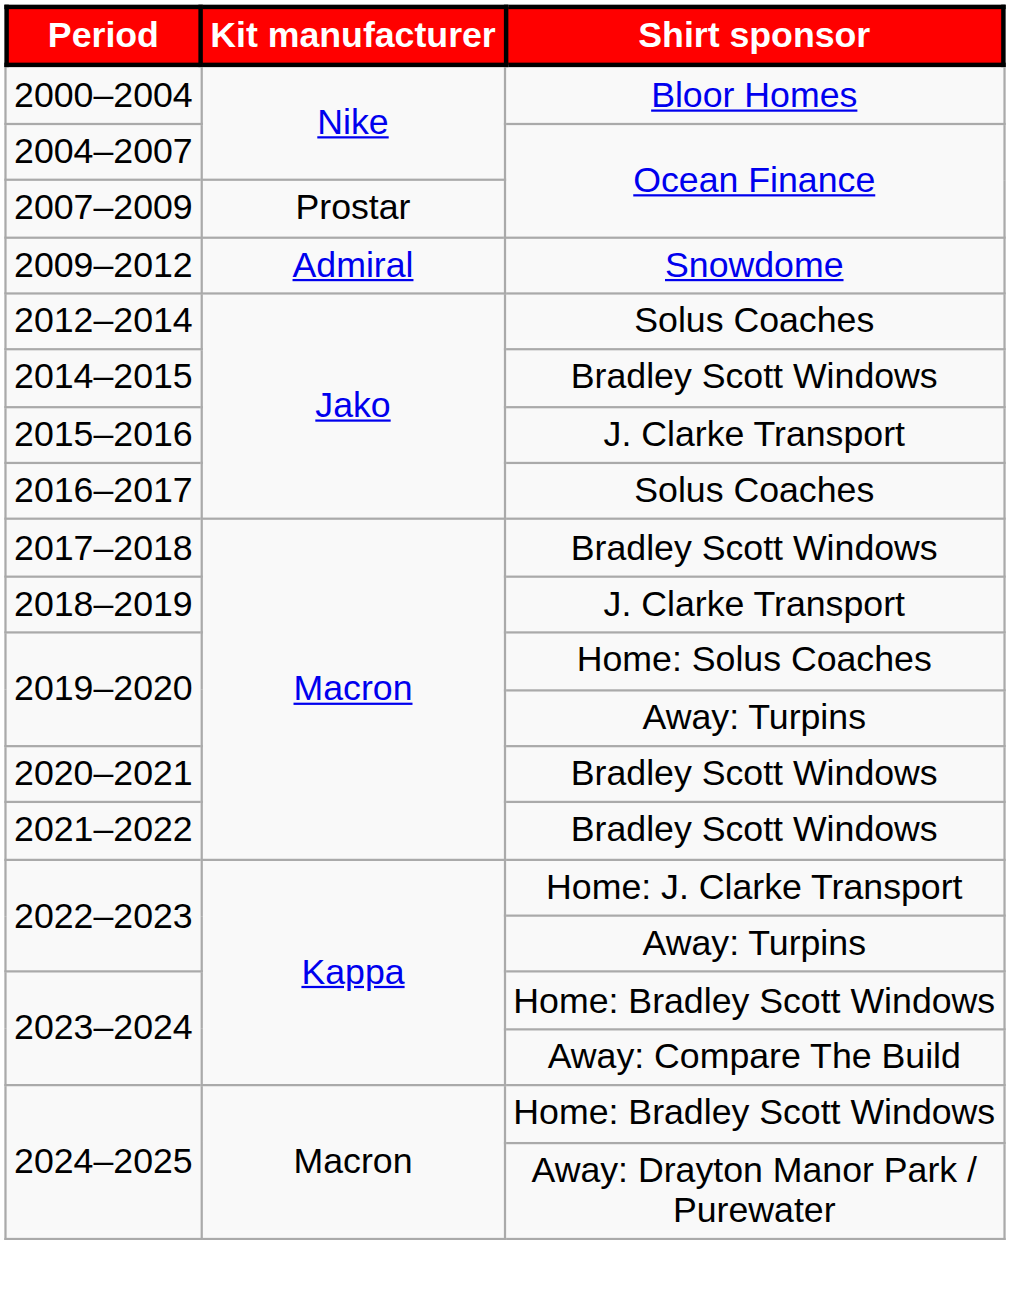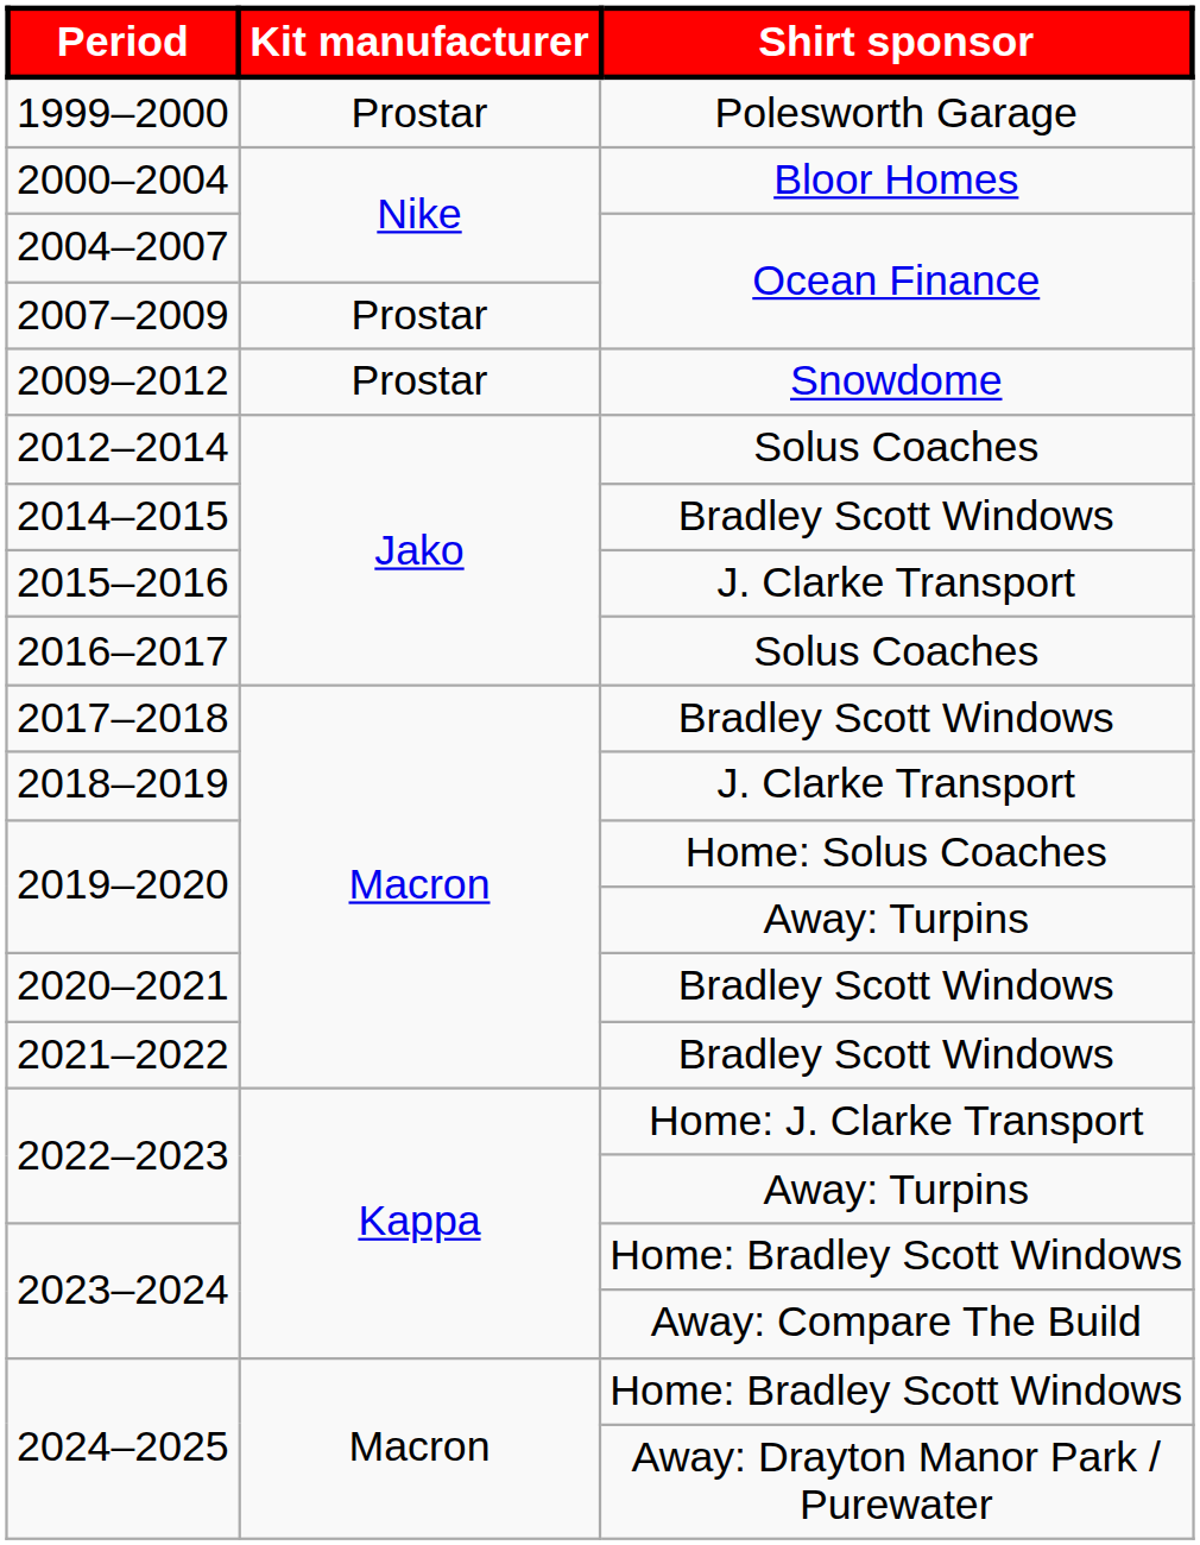+ row: 1999–2000 | Prostar | Polesworth Garage
2009–2012 | Kit manufacturer: Admiral -> Prostar
